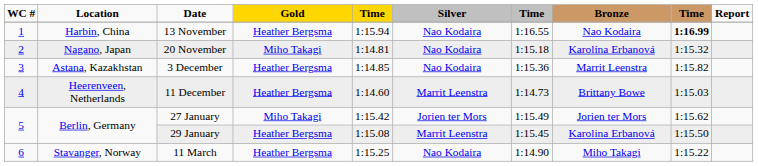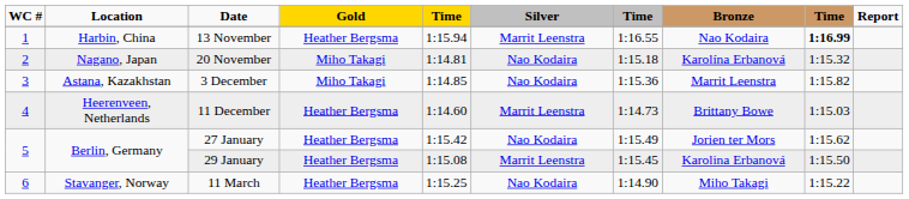13 November | Silver: Nao Kodaira -> Marrit Leenstra
3 December | Gold: Heather Bergsma -> Miho Takagi
27 January | Gold: Miho Takagi -> Heather Bergsma
27 January | Silver: Jorien ter Mors -> Nao Kodaira
